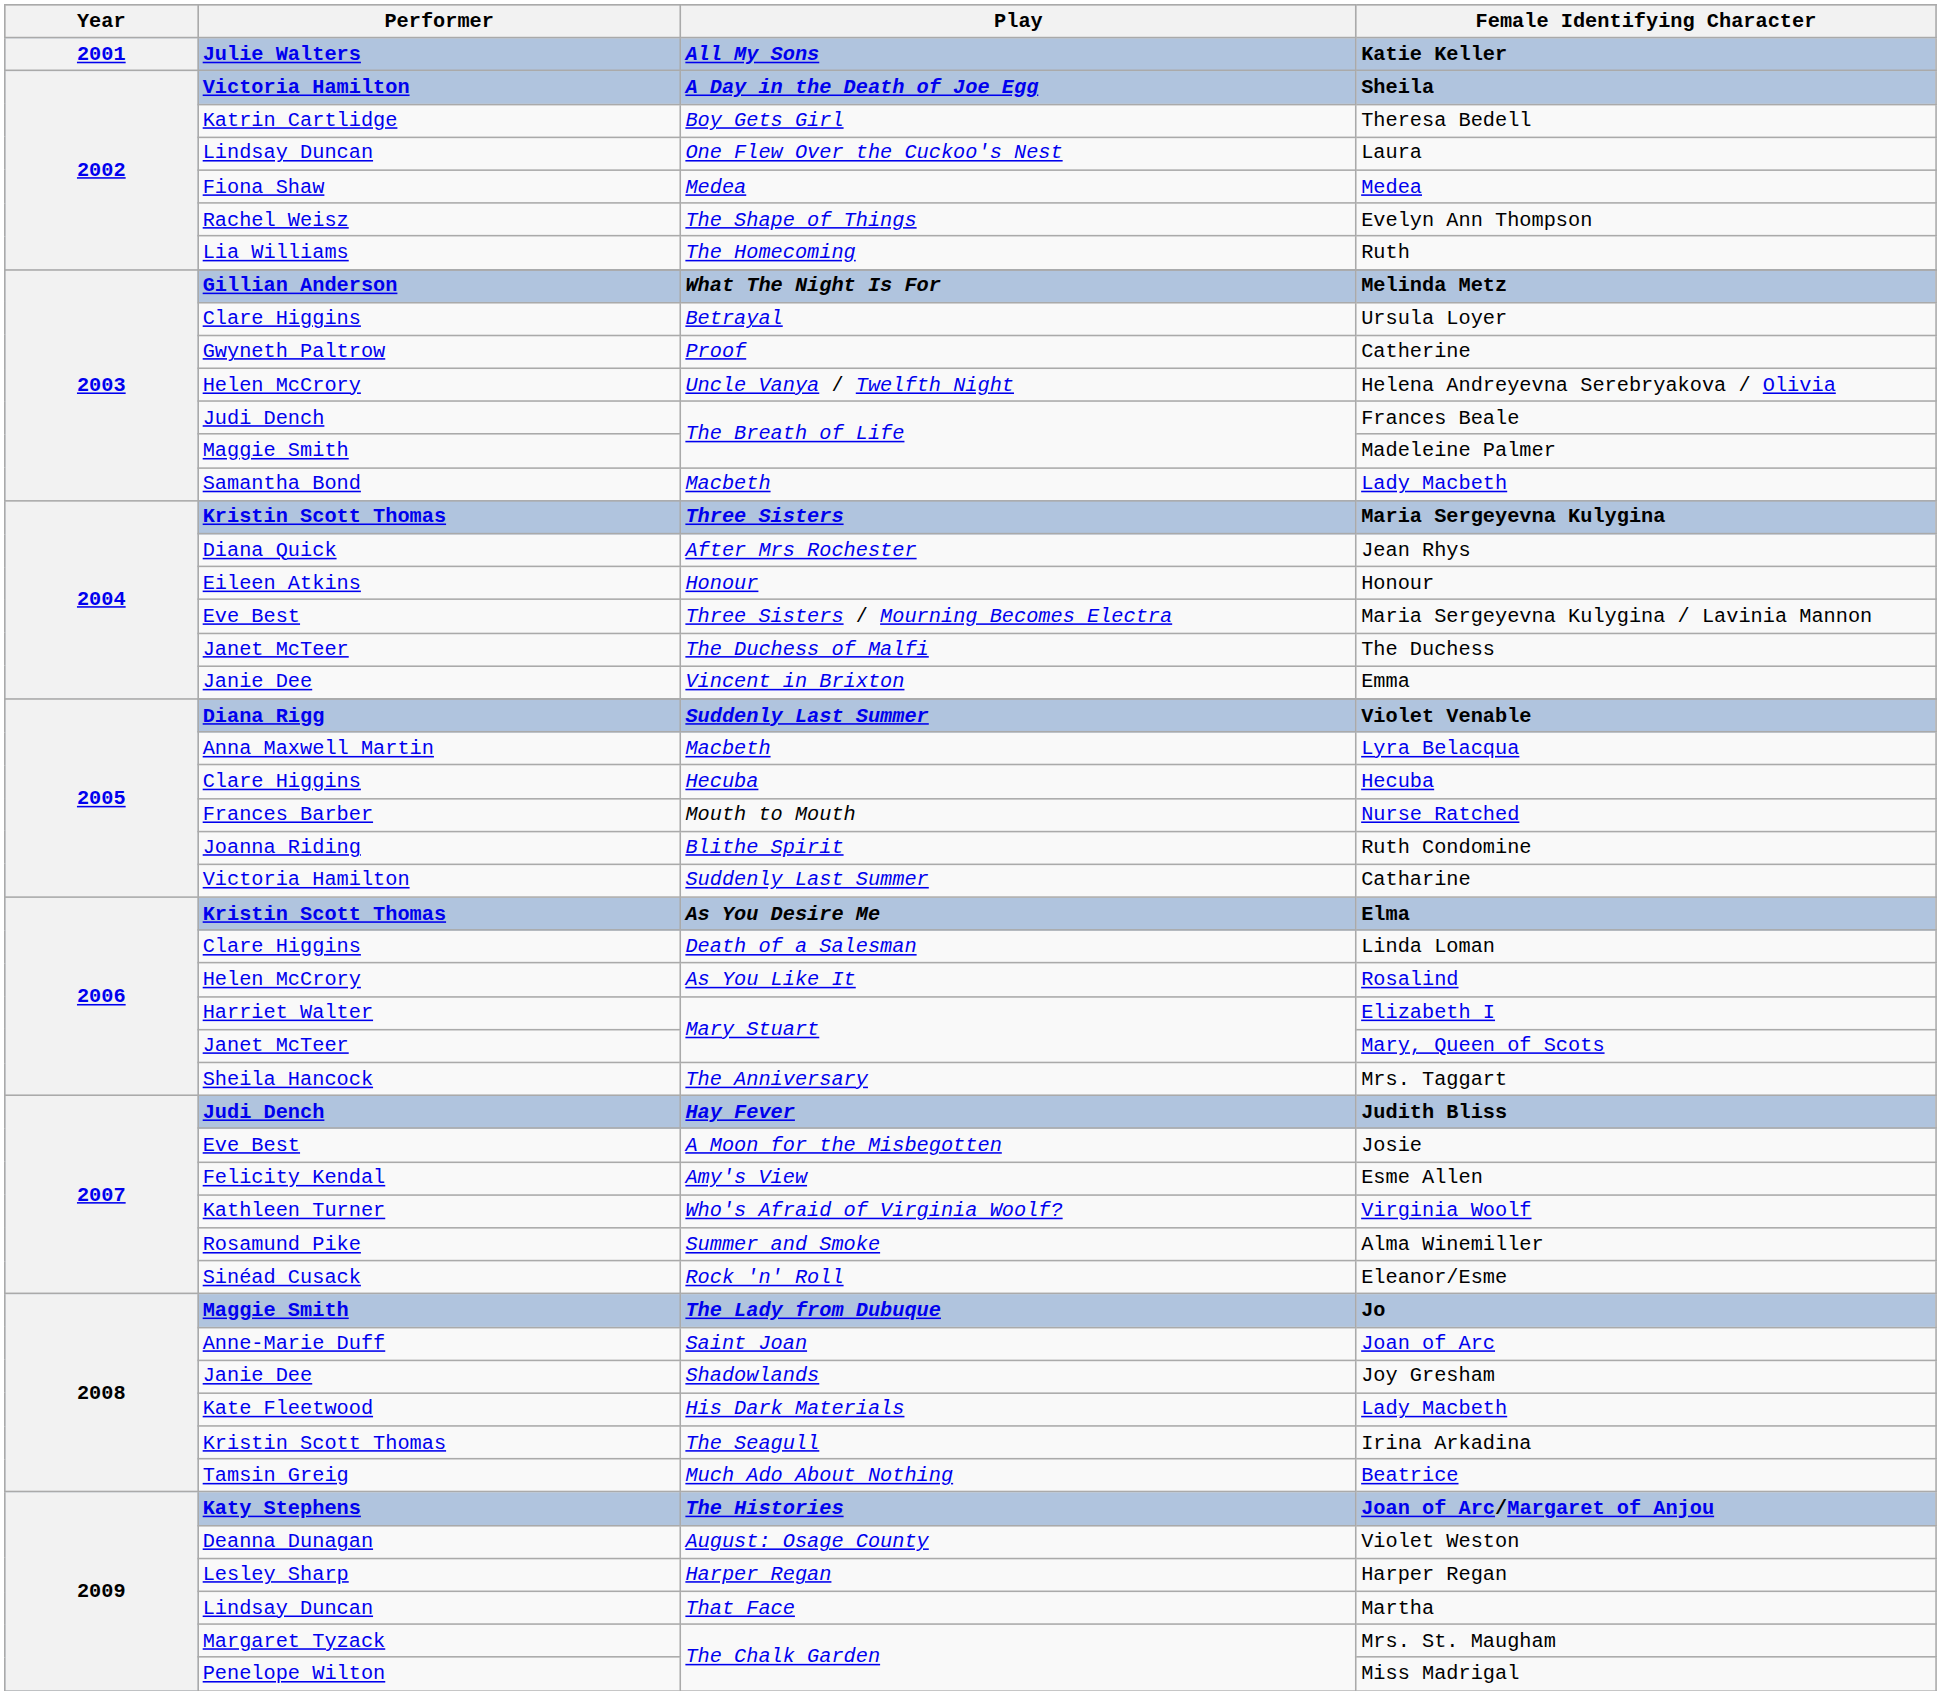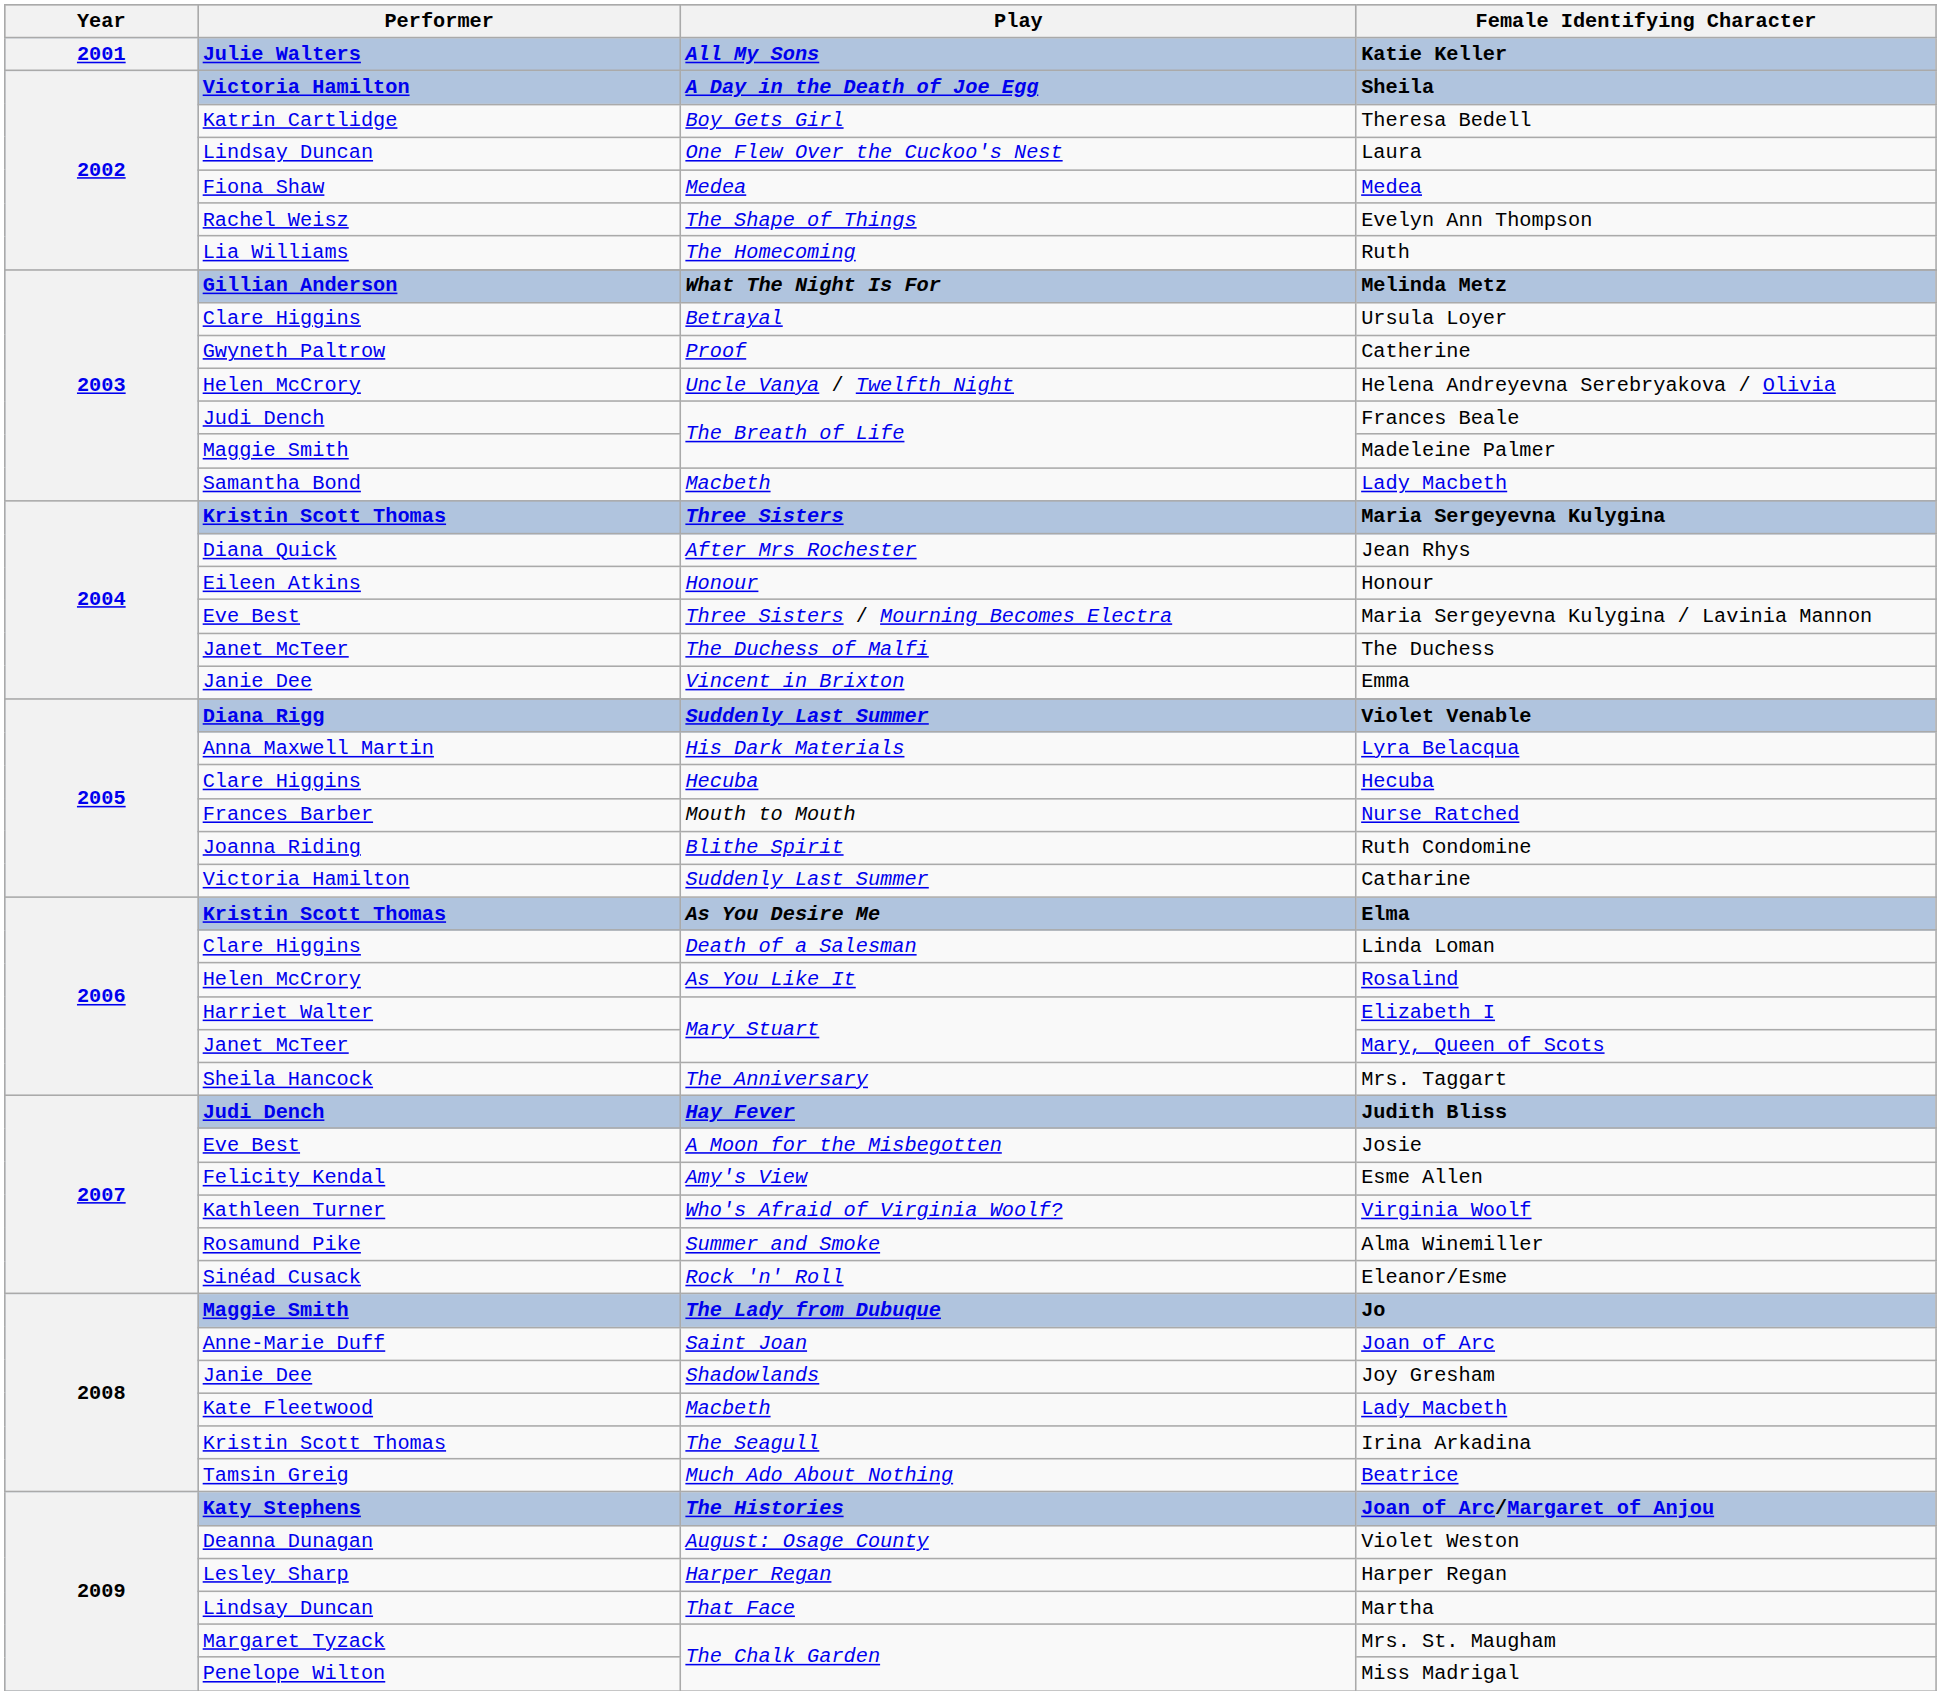Lyra Belacqua | Play: Macbeth -> His Dark Materials
Kate Fleetwood / Lady Macbeth | Play: His Dark Materials -> Macbeth
